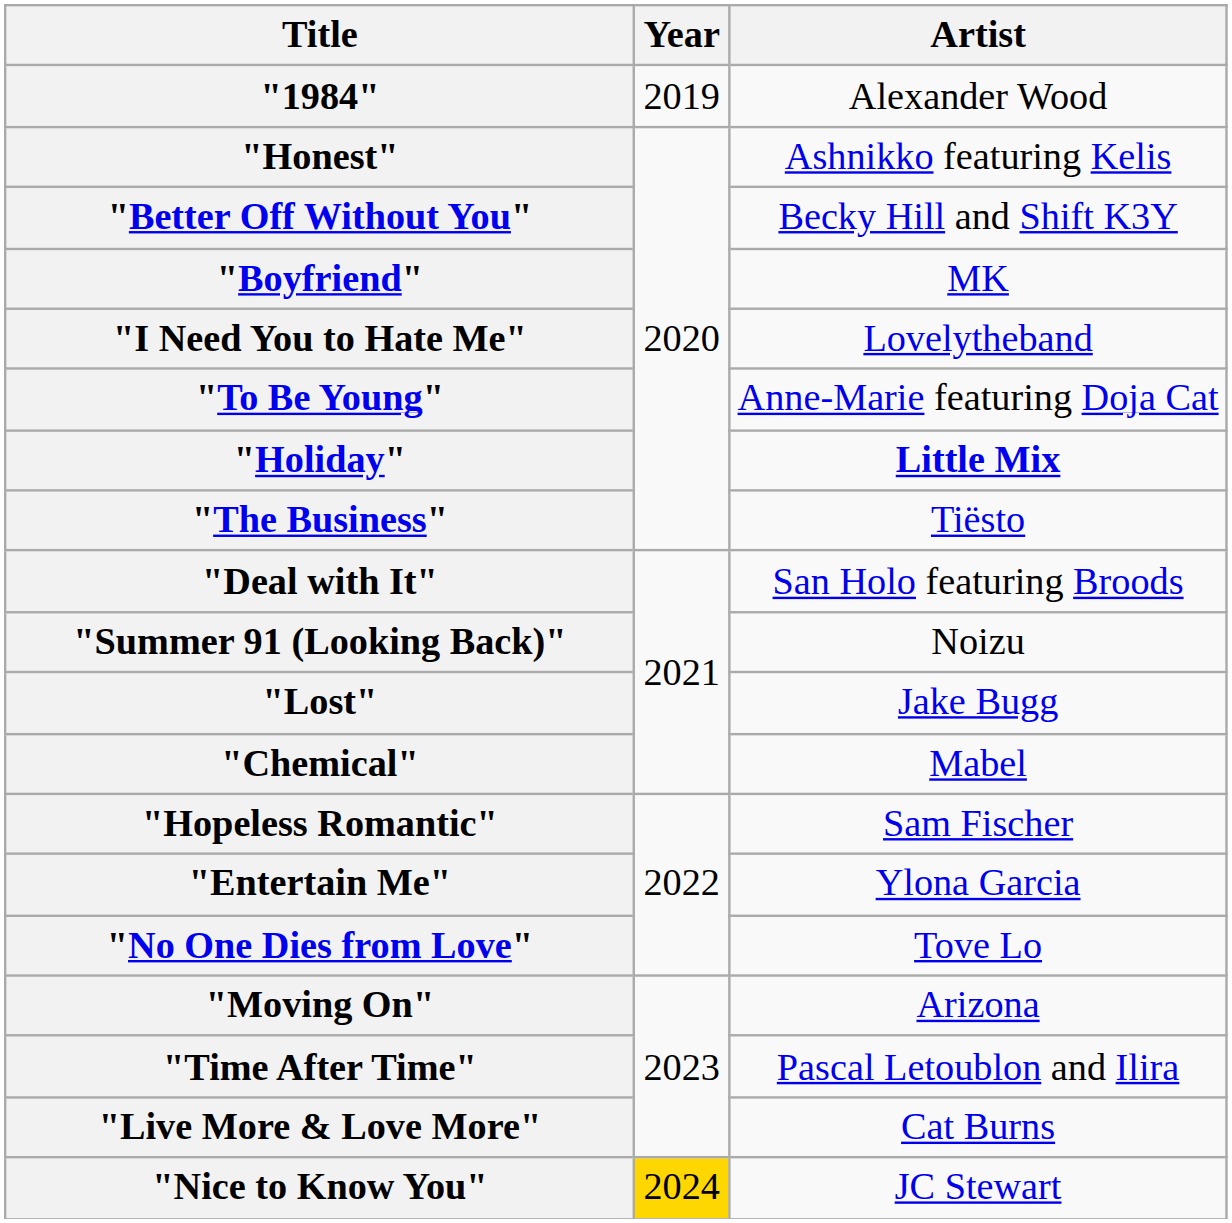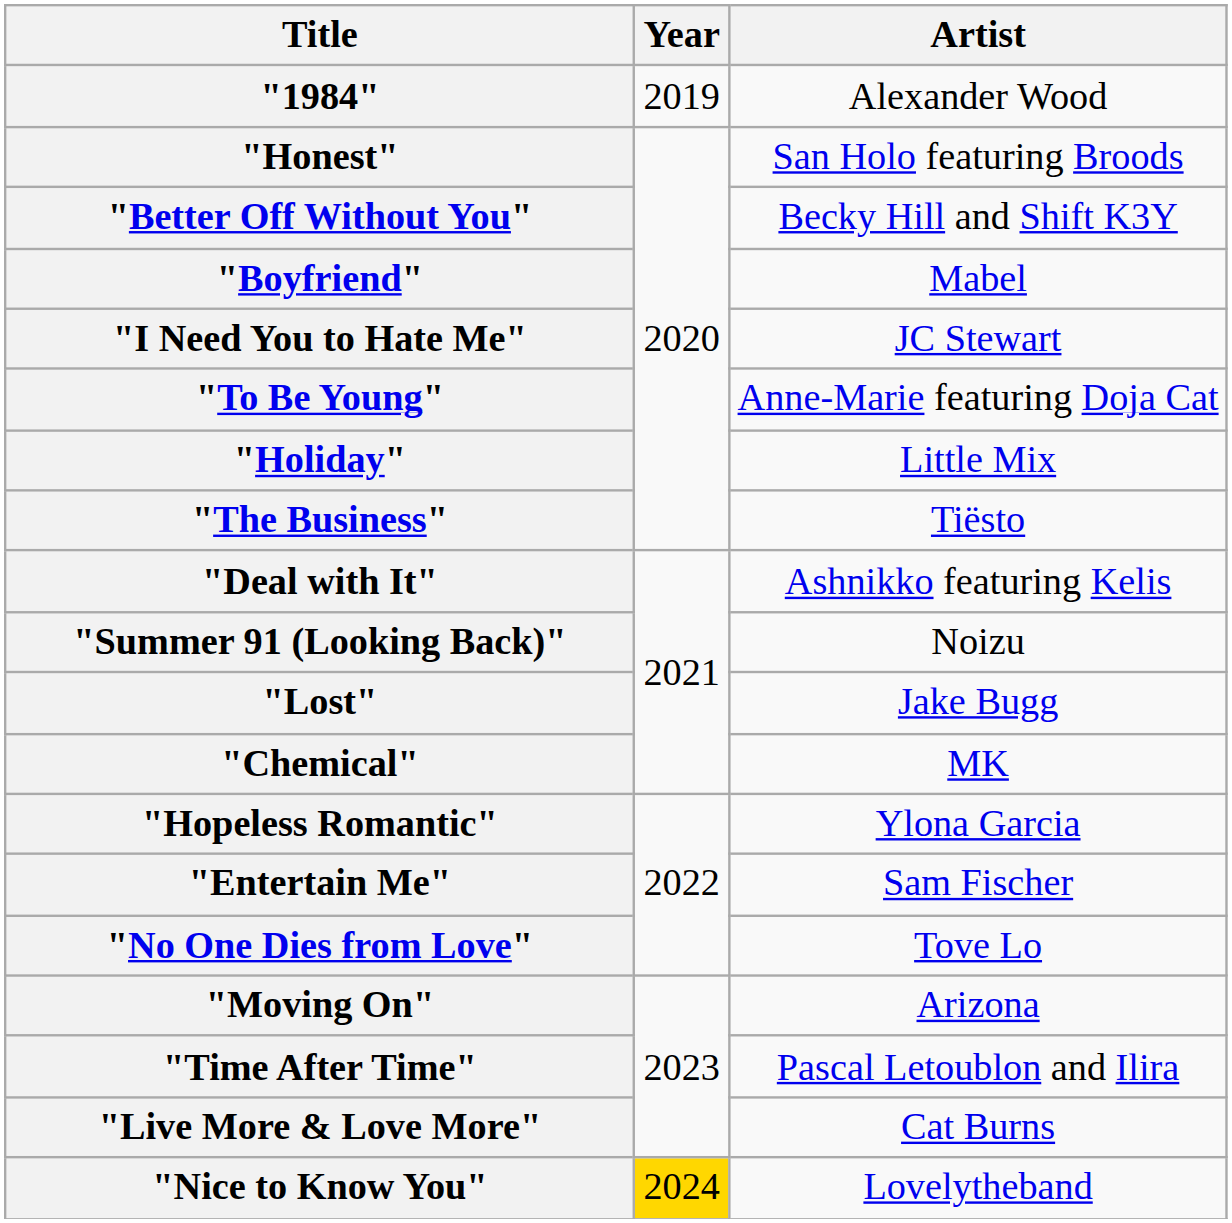"Honest" | Artist: Ashnikko featuring Kelis -> San Holo featuring Broods
"Boyfriend" | Artist: MK -> Mabel
"I Need You to Hate Me" | Artist: Lovelytheband -> JC Stewart
"Holiday" | Artist: bold -> normal
"Deal with It" | Artist: San Holo featuring Broods -> Ashnikko featuring Kelis
"Chemical" | Artist: Mabel -> MK
"Hopeless Romantic" | Artist: Sam Fischer -> Ylona Garcia
"Entertain Me" | Artist: Ylona Garcia -> Sam Fischer
"Nice to Know You" | Artist: JC Stewart -> Lovelytheband
